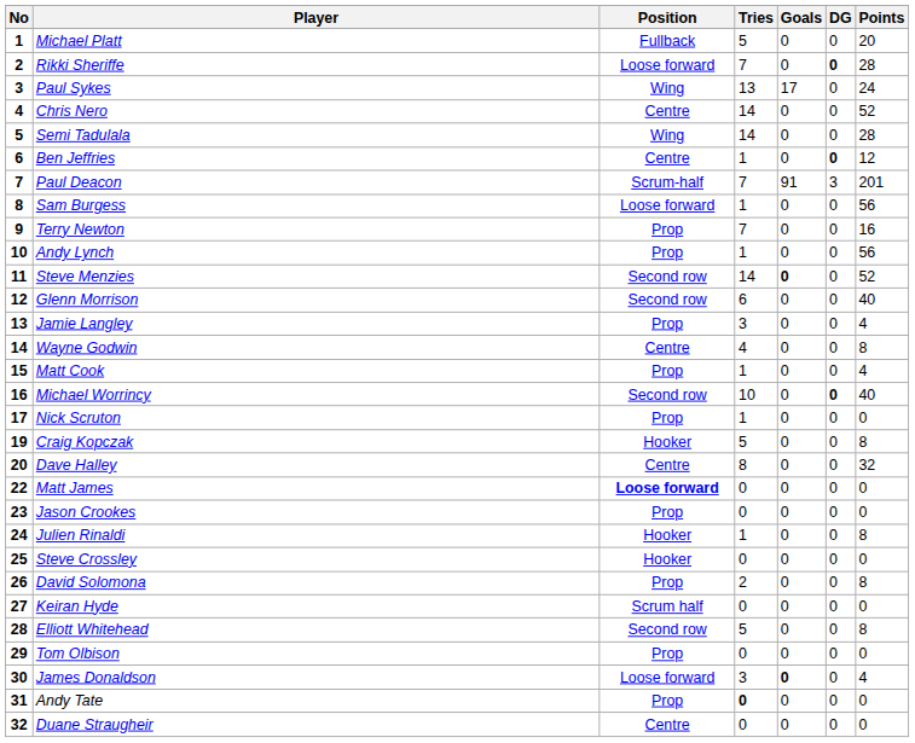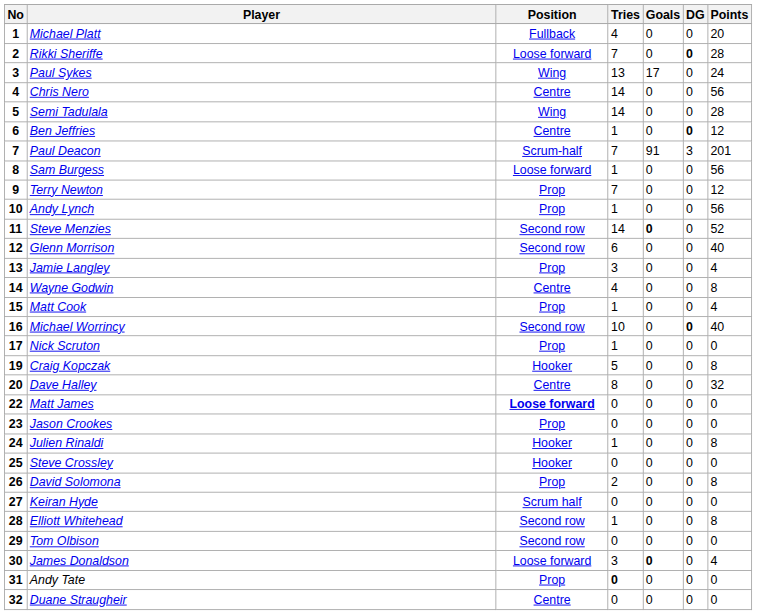Michael Platt | Tries: 5 -> 4
Chris Nero | Points: 52 -> 56
Terry Newton | Points: 16 -> 12
Elliott Whitehead | Tries: 5 -> 1
Tom Olbison | Position: Prop -> Second row
